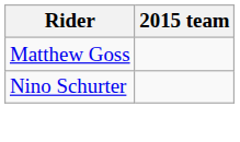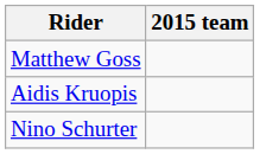+ row: Aidis Kruopis
